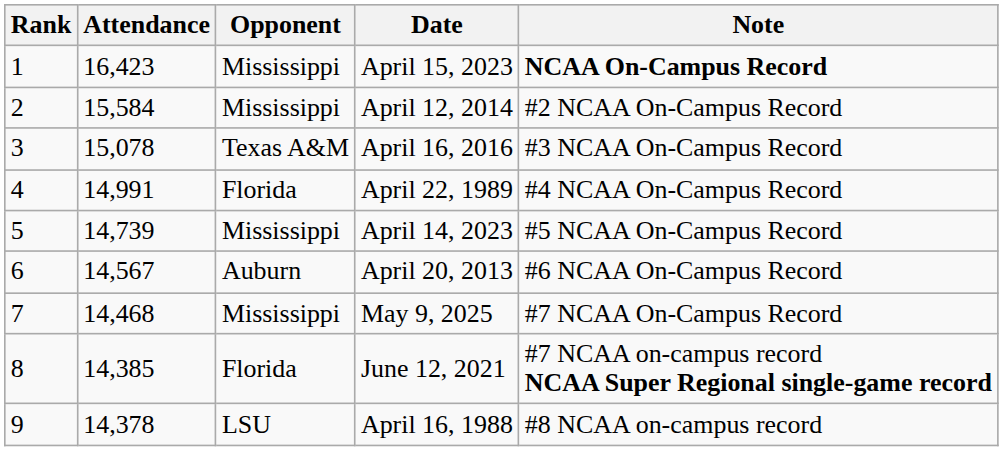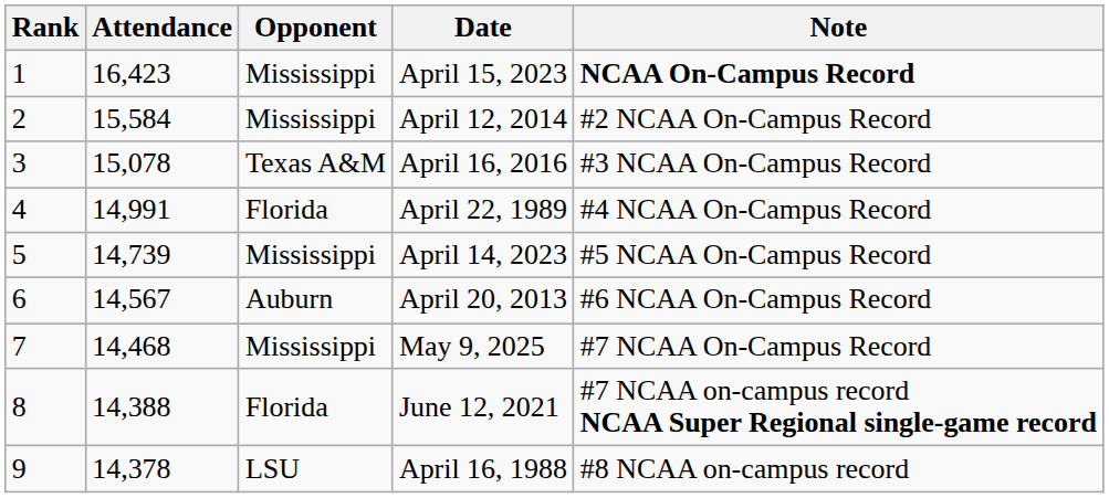June 12, 2021 | Attendance: 14,385 -> 14,388
